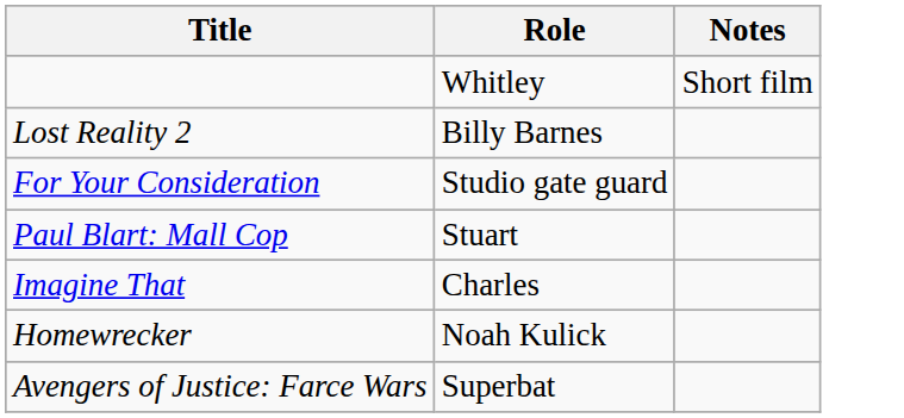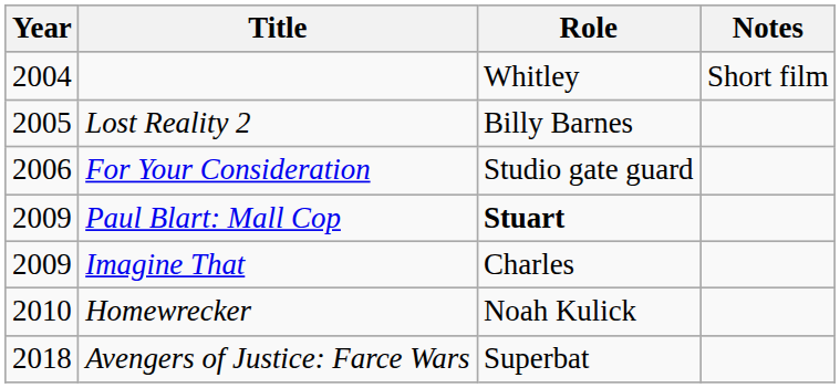+ column: Year | 2004 | 2005 | 2006 | 2009 | 2009 | 2010 | 2018
Paul Blart: Mall Cop | Role: normal -> bold
